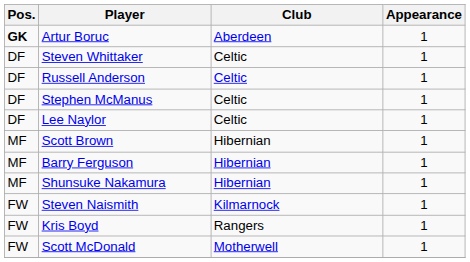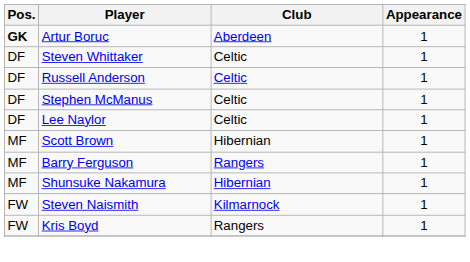Barry Ferguson | Club: Hibernian -> Rangers
- row: FW | Scott McDonald | Motherwell | 1
